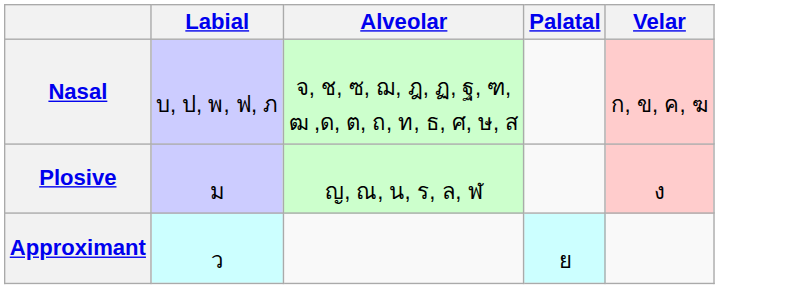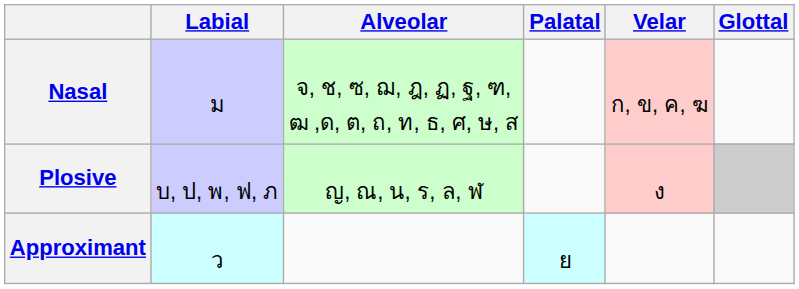+ column: Glottal
Nasal | Labial: บ, ป, พ, ฟ, ภ -> ม
Plosive | Labial: ม -> บ, ป, พ, ฟ, ภ
